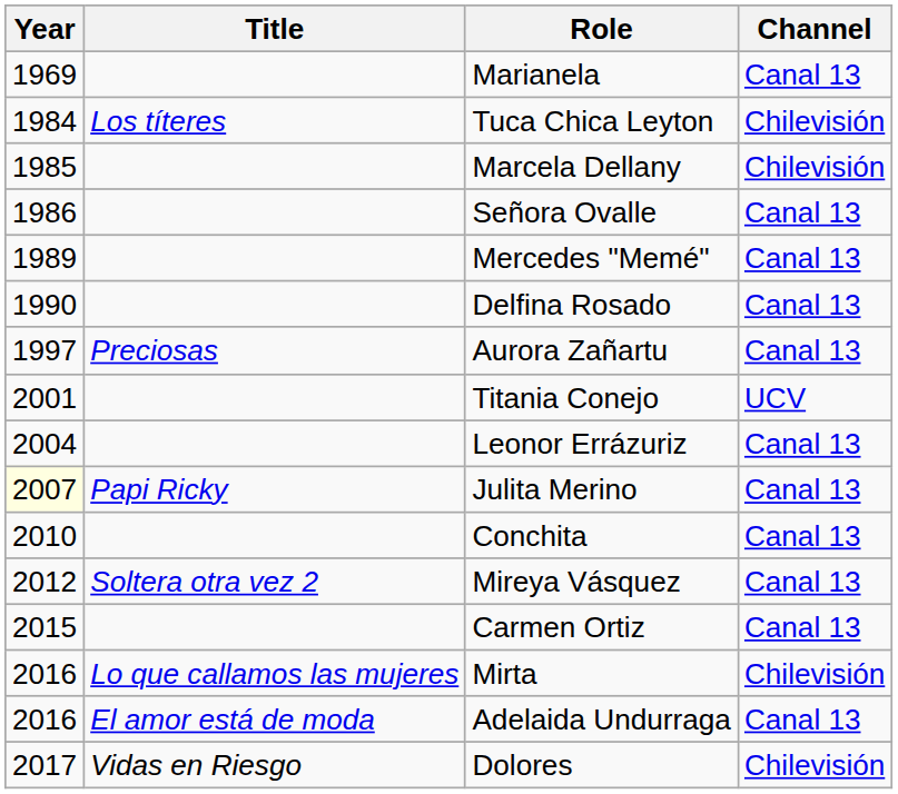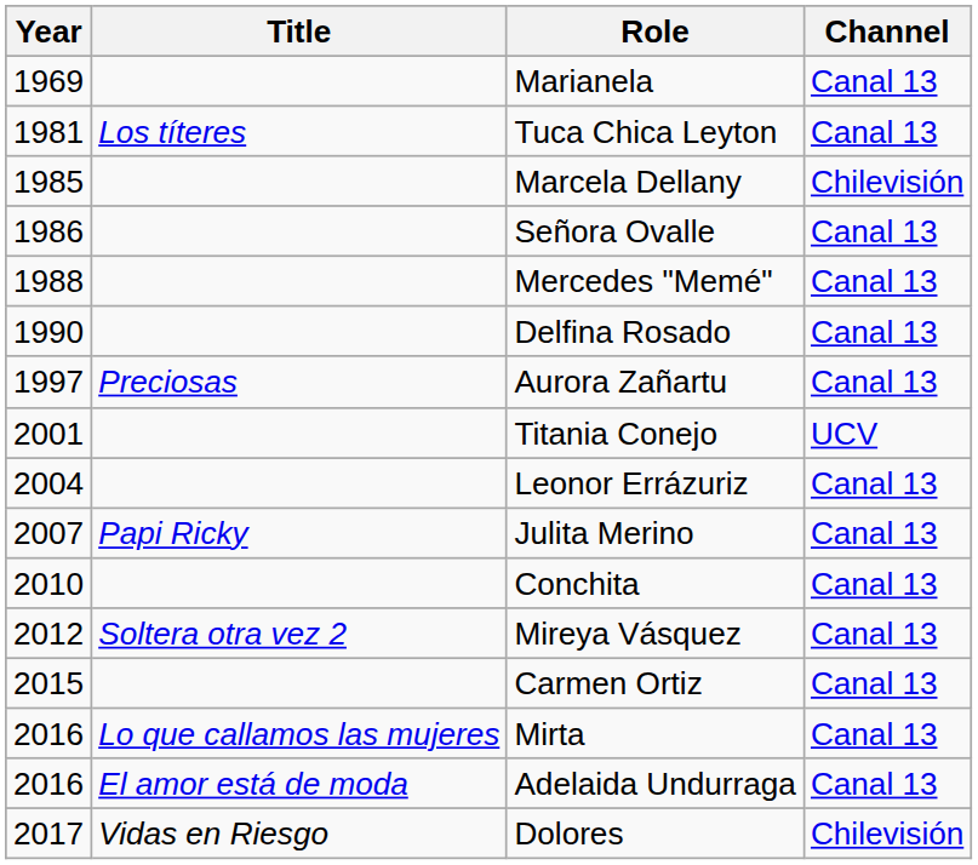Tuca Chica Leyton | Year: 1984 -> 1981
Tuca Chica Leyton | Channel: Chilevisión -> Canal 13
Mercedes "Memé" | Year: 1989 -> 1988
Julita Merino | Year: lightyellow background -> no background
Mirta | Channel: Chilevisión -> Canal 13
